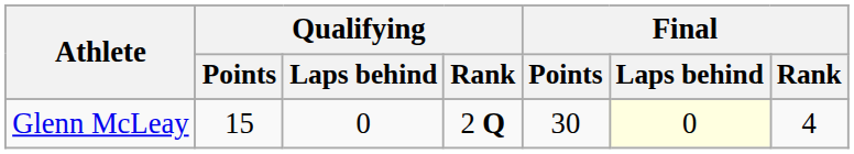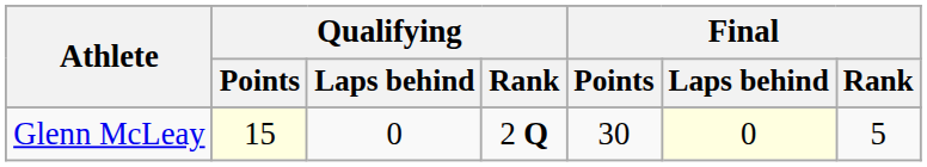Glenn McLeay | Qualifying / Points: no background -> lightyellow background
Glenn McLeay | Final / Rank: 4 -> 5
